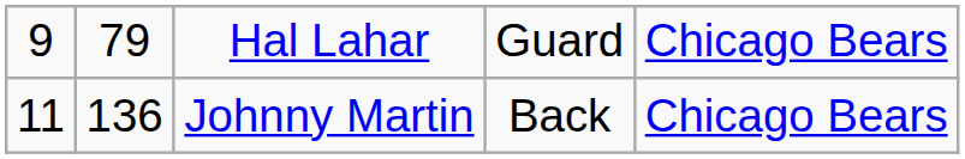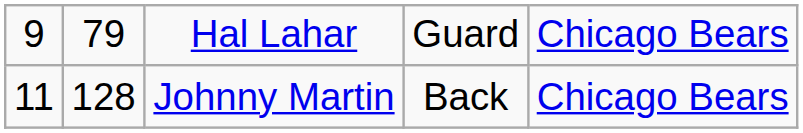Johnny Martin | column 2: 136 -> 128
